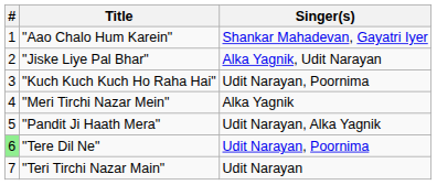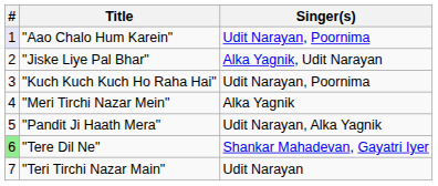"Aao Chalo Hum Karein" | #: no background -> lavender background
"Aao Chalo Hum Karein" | Singer(s): Shankar Mahadevan, Gayatri Iyer -> Udit Narayan, Poornima
"Tere Dil Ne" | Singer(s): Udit Narayan, Poornima -> Shankar Mahadevan, Gayatri Iyer
